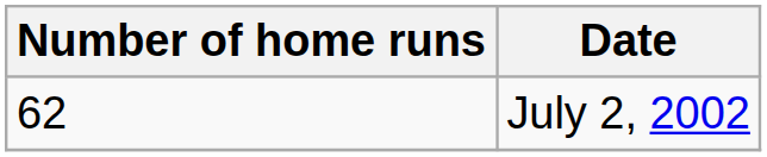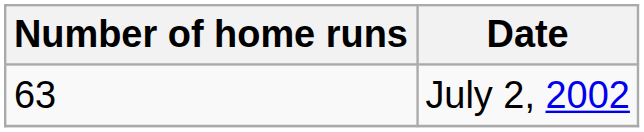July 2, 2002 | Number of home runs: 62 -> 63
